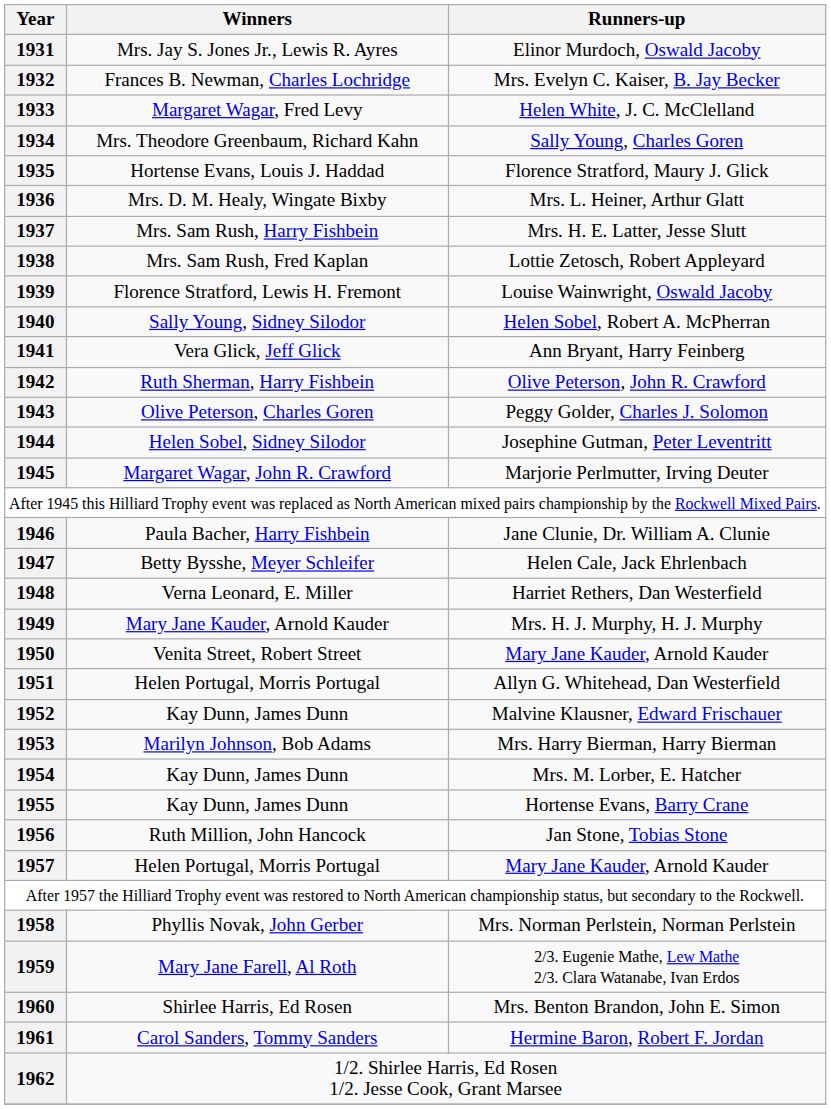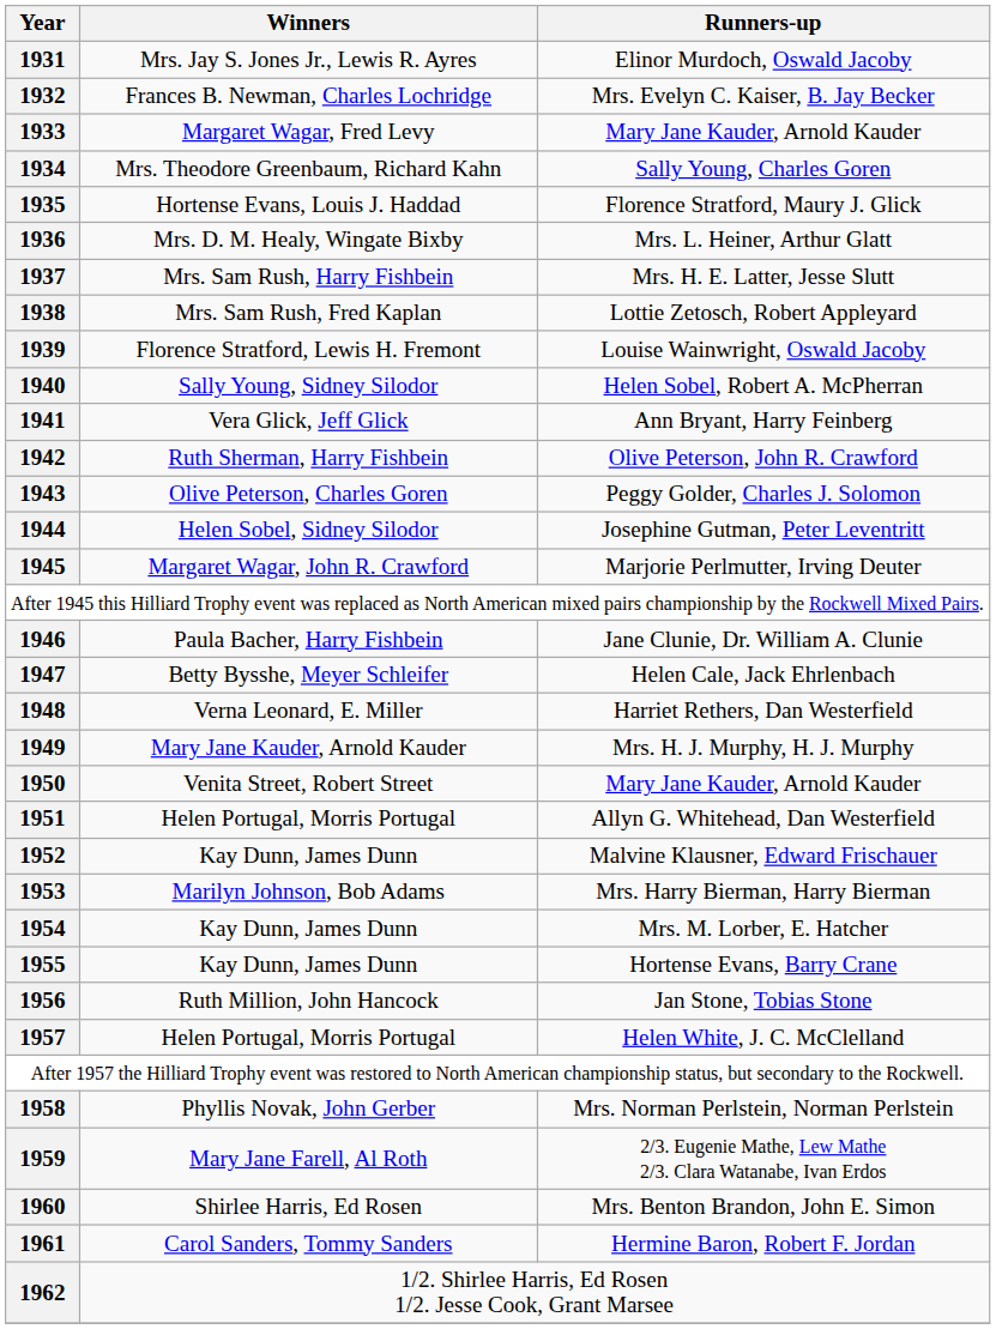1933 | Runners-up: Helen White, J. C. McClelland -> Mary Jane Kauder, Arnold Kauder
1957 | Runners-up: Mary Jane Kauder, Arnold Kauder -> Helen White, J. C. McClelland
